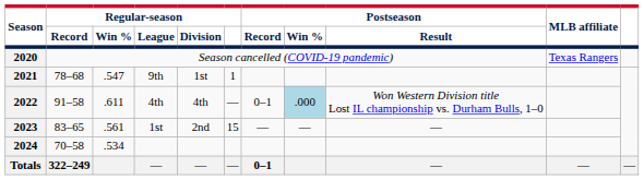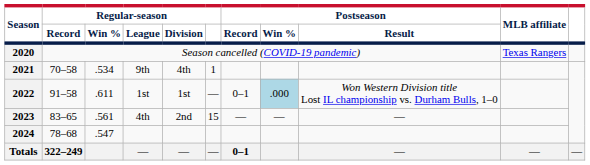2021 | Regular-season / Record: 78–68 -> 70–58
2021 | Regular-season / Win %: .547 -> .534
2021 | Regular-season / Division: 1st -> 4th
2022 | Regular-season / League: 4th -> 1st
2022 | Regular-season / Division: 4th -> 1st
2023 | Regular-season / League: 1st -> 4th
2024 | Regular-season / Record: 70–58 -> 78–68
2024 | Regular-season / Win %: .534 -> .547
